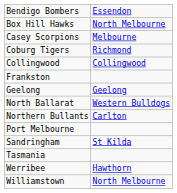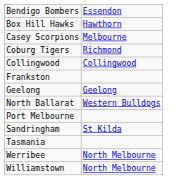Box Hill Hawks | column 2: North Melbourne -> Hawthorn
- row: Northern Bullants | Carlton
Werribee | column 2: Hawthorn -> North Melbourne
